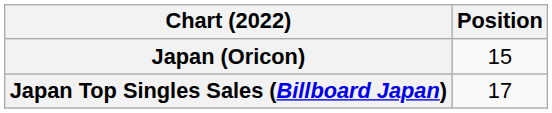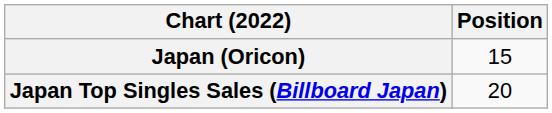Japan Top Singles Sales (Billboard Japan) | Position: 17 -> 20
